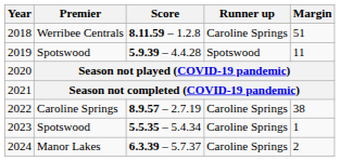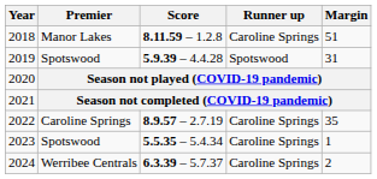2018 | Premier: Werribee Centrals -> Manor Lakes
2019 | Margin: 11 -> 31
2022 | Margin: 38 -> 35
2024 | Premier: Manor Lakes -> Werribee Centrals
